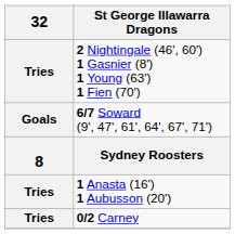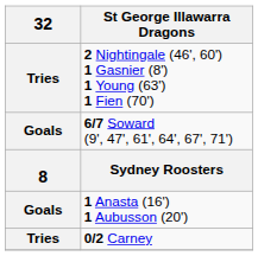1 Anasta (16') 1 Aubusson (20') | 32: Tries -> Goals
